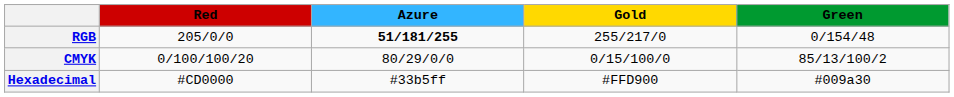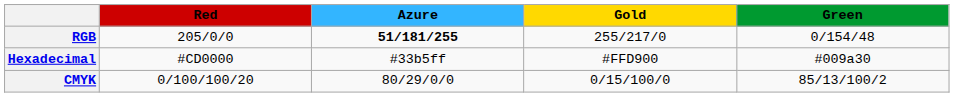rows swapped: Hexadecimal <-> CMYK
